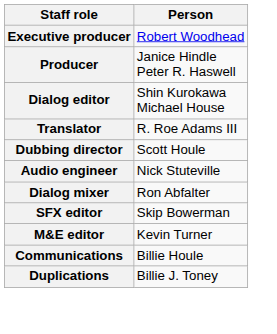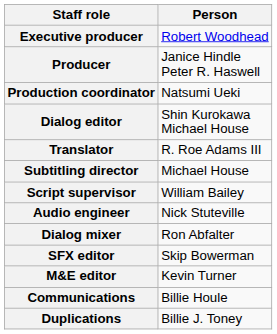+ row: Production coordinator | Natsumi Ueki
+ row: Subtitling director | Michael House
- row: Dubbing director | Scott Houle
+ row: Script supervisor | William Bailey
